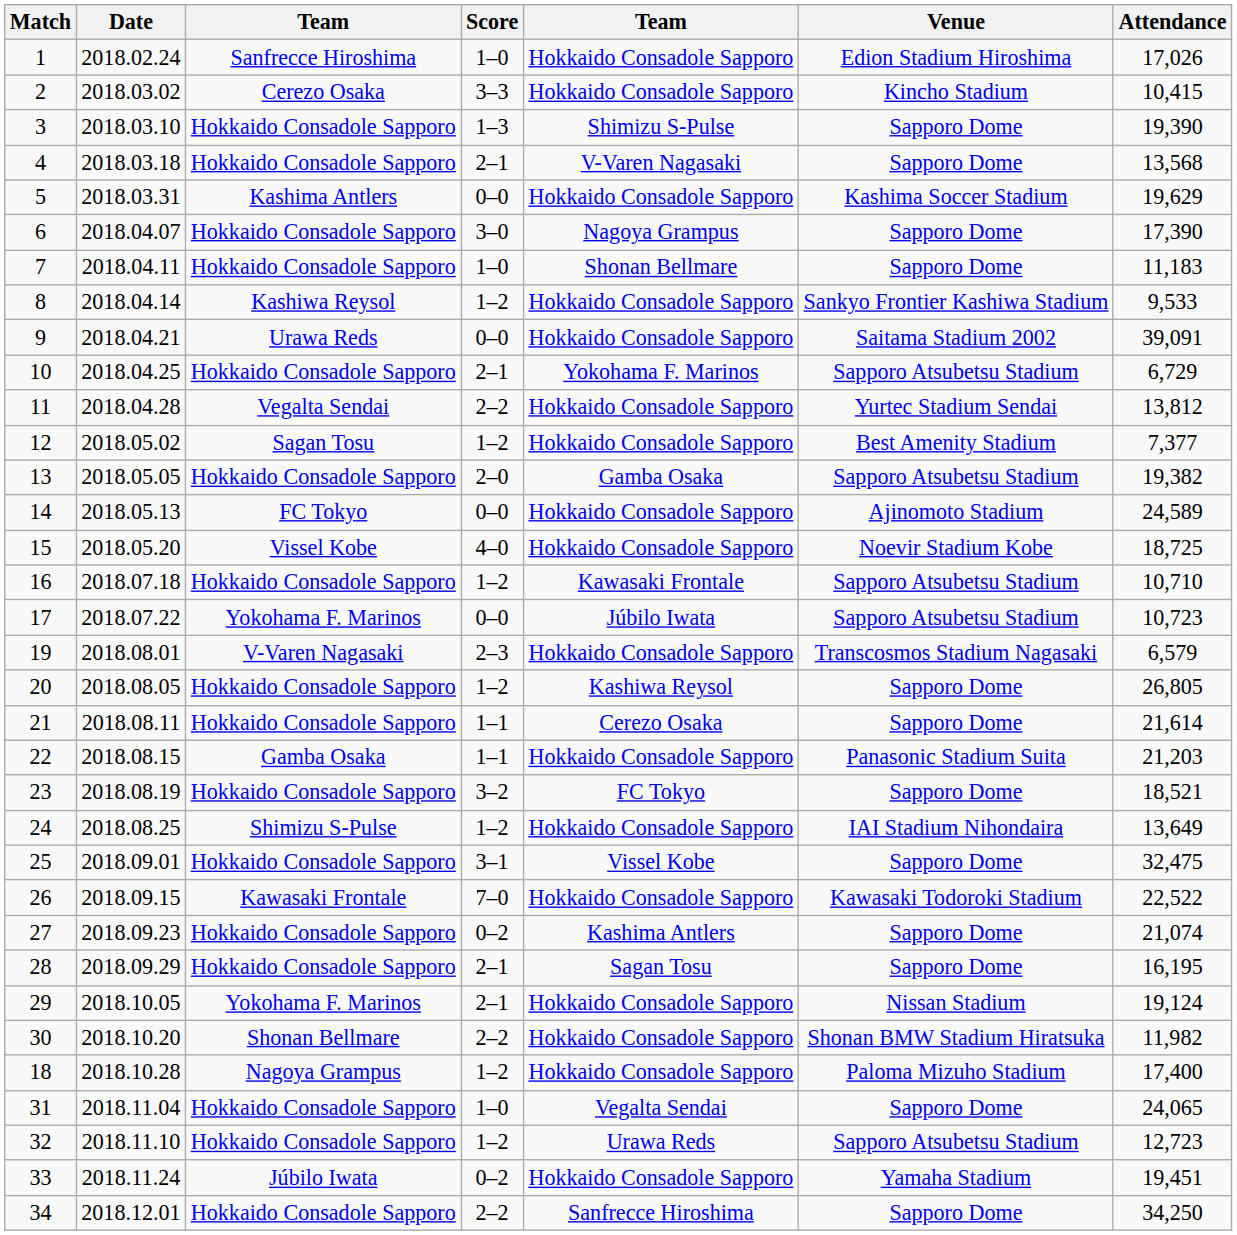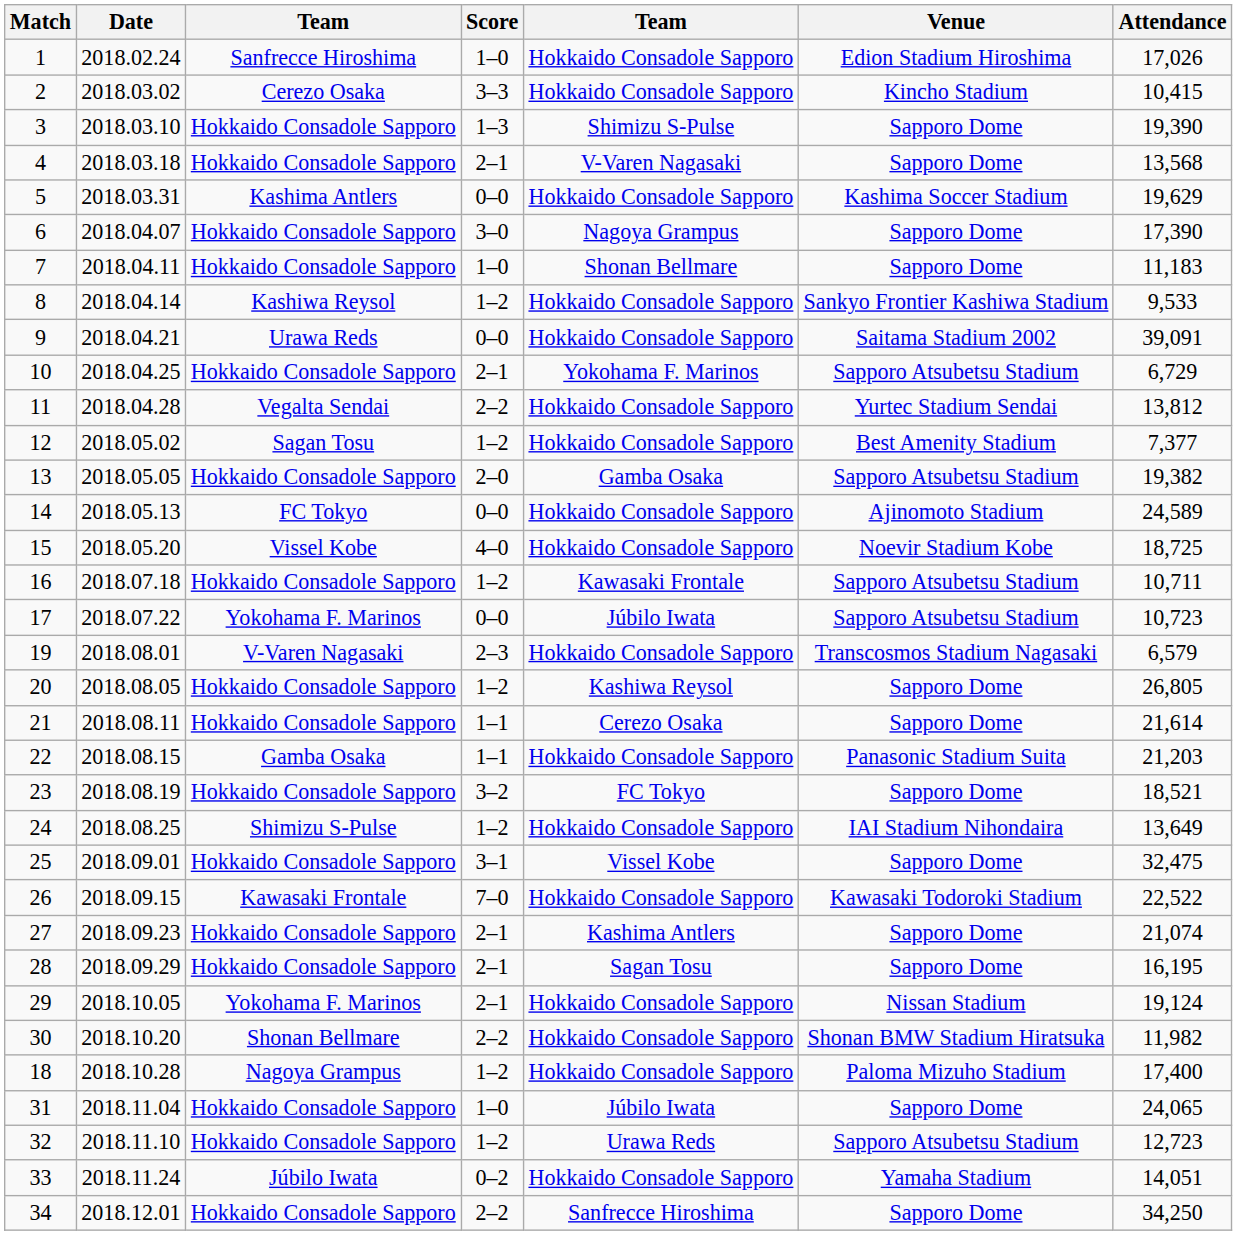16 | Attendance: 10,710 -> 10,711
27 | Score: 0–2 -> 2–1
31 | column 5: Vegalta Sendai -> Júbilo Iwata
33 | Attendance: 19,451 -> 14,051
